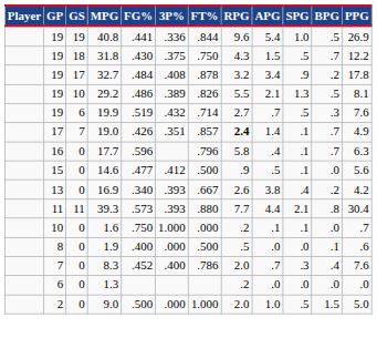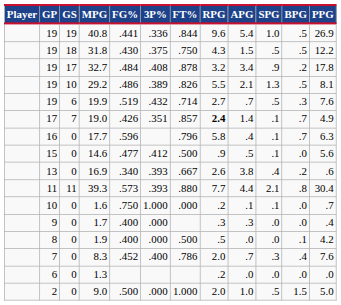31.8 | BPG: .7 -> .5
16.9 | PPG: 4.2 -> .6
+ row: 9 | 0 | 1.7 | .400 | .000 | .3 | .3 | .0 | .0 | .4
1.9 | PPG: .6 -> 4.2
